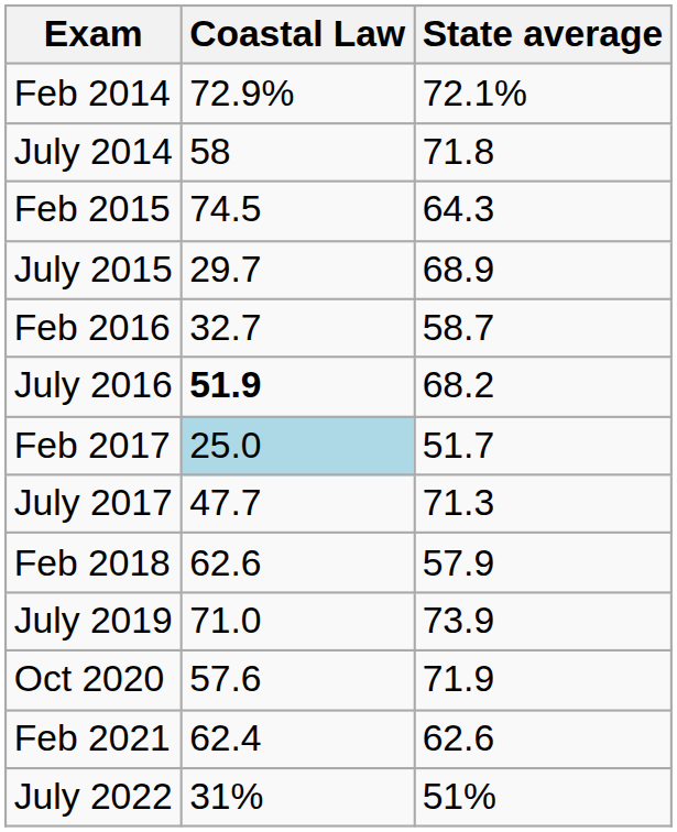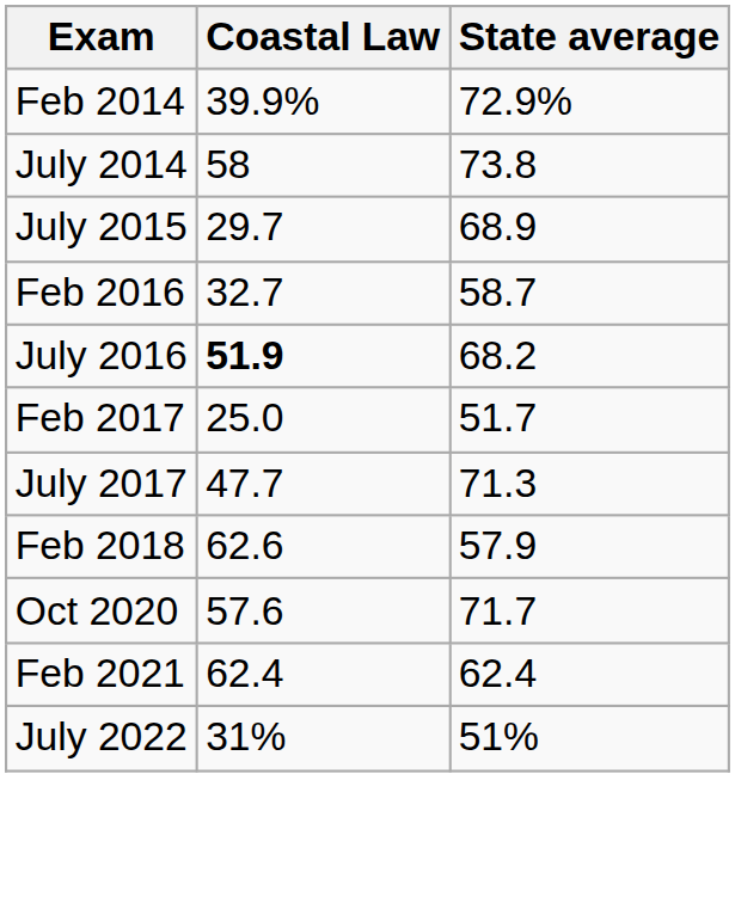Feb 2014 | Coastal Law: 72.9% -> 39.9%
Feb 2014 | State average: 72.1% -> 72.9%
July 2014 | State average: 71.8 -> 73.8
- row: Feb 2015 | 74.5 | 64.3
Feb 2017 | Coastal Law: lightblue background -> no background
- row: July 2019 | 71.0 | 73.9
Oct 2020 | State average: 71.9 -> 71.7
Feb 2021 | State average: 62.6 -> 62.4
